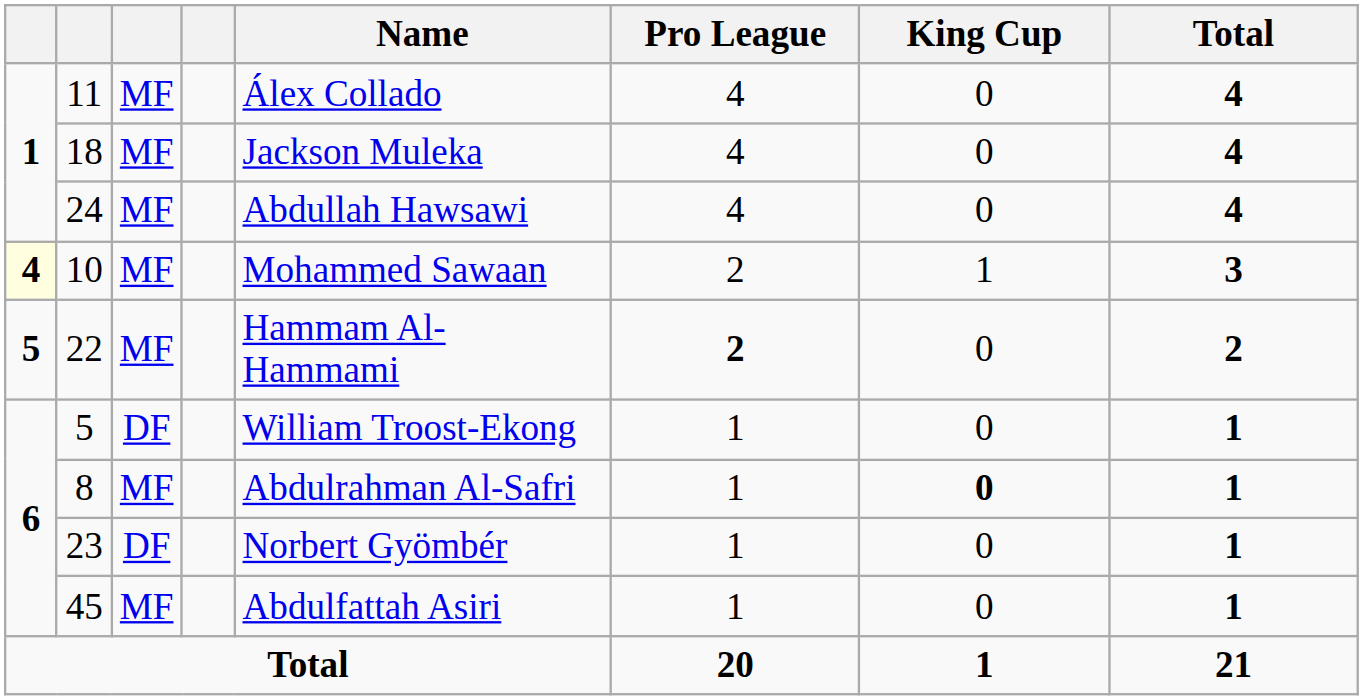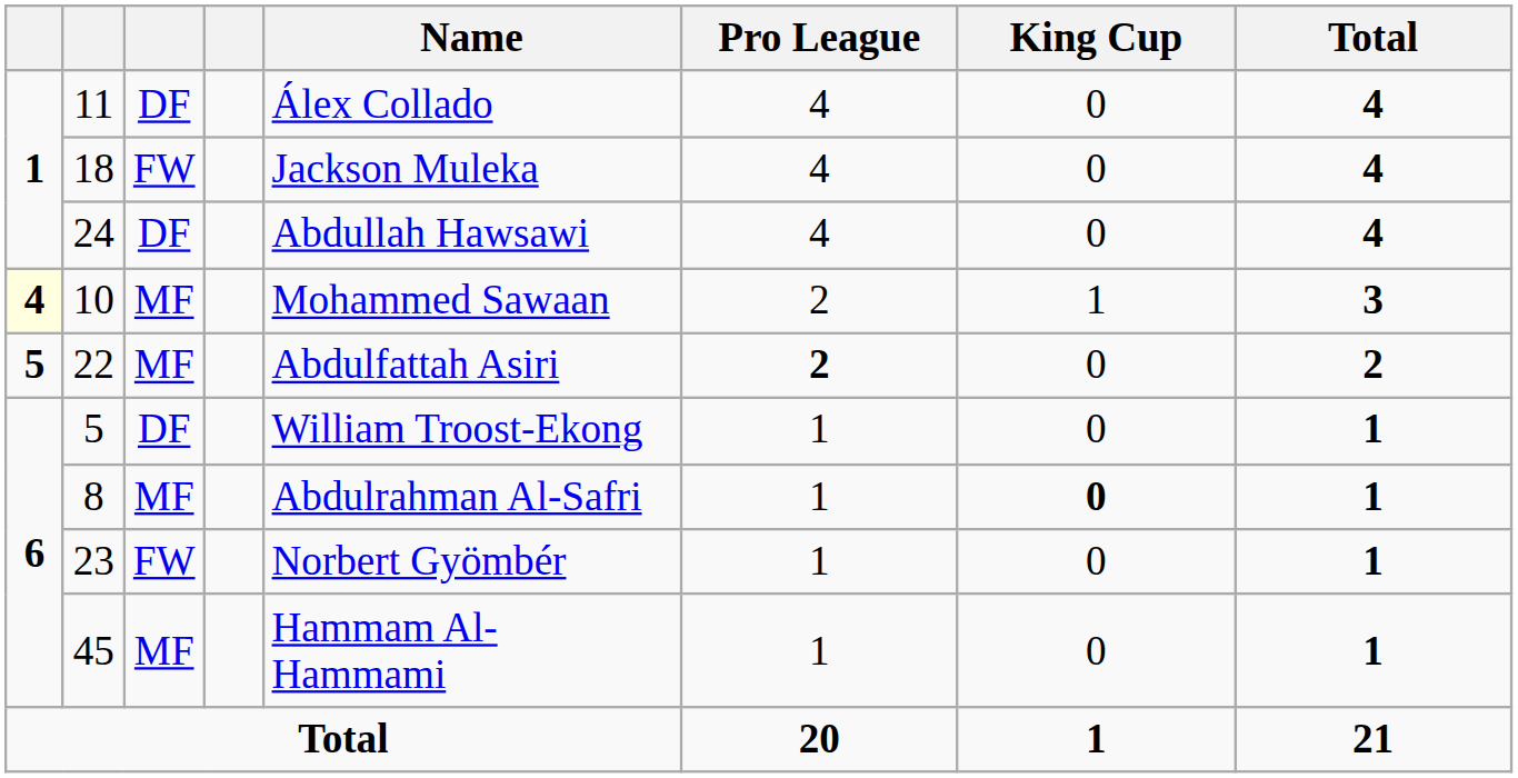11 | column 3: MF -> DF
18 | column 3: MF -> FW
24 | column 3: MF -> DF
22 | Name: Hammam Al-Hammami -> Abdulfattah Asiri
23 | column 3: DF -> FW
45 | Name: Abdulfattah Asiri -> Hammam Al-Hammami
